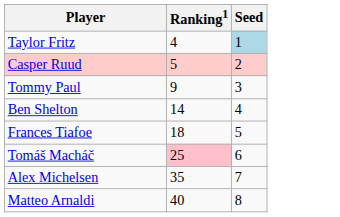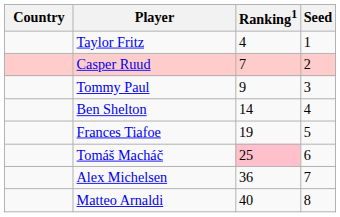+ column: Country
Taylor Fritz | Seed: lightblue background -> no background
Casper Ruud | Ranking1: 5 -> 7
Frances Tiafoe | Ranking1: 18 -> 19
Alex Michelsen | Ranking1: 35 -> 36
